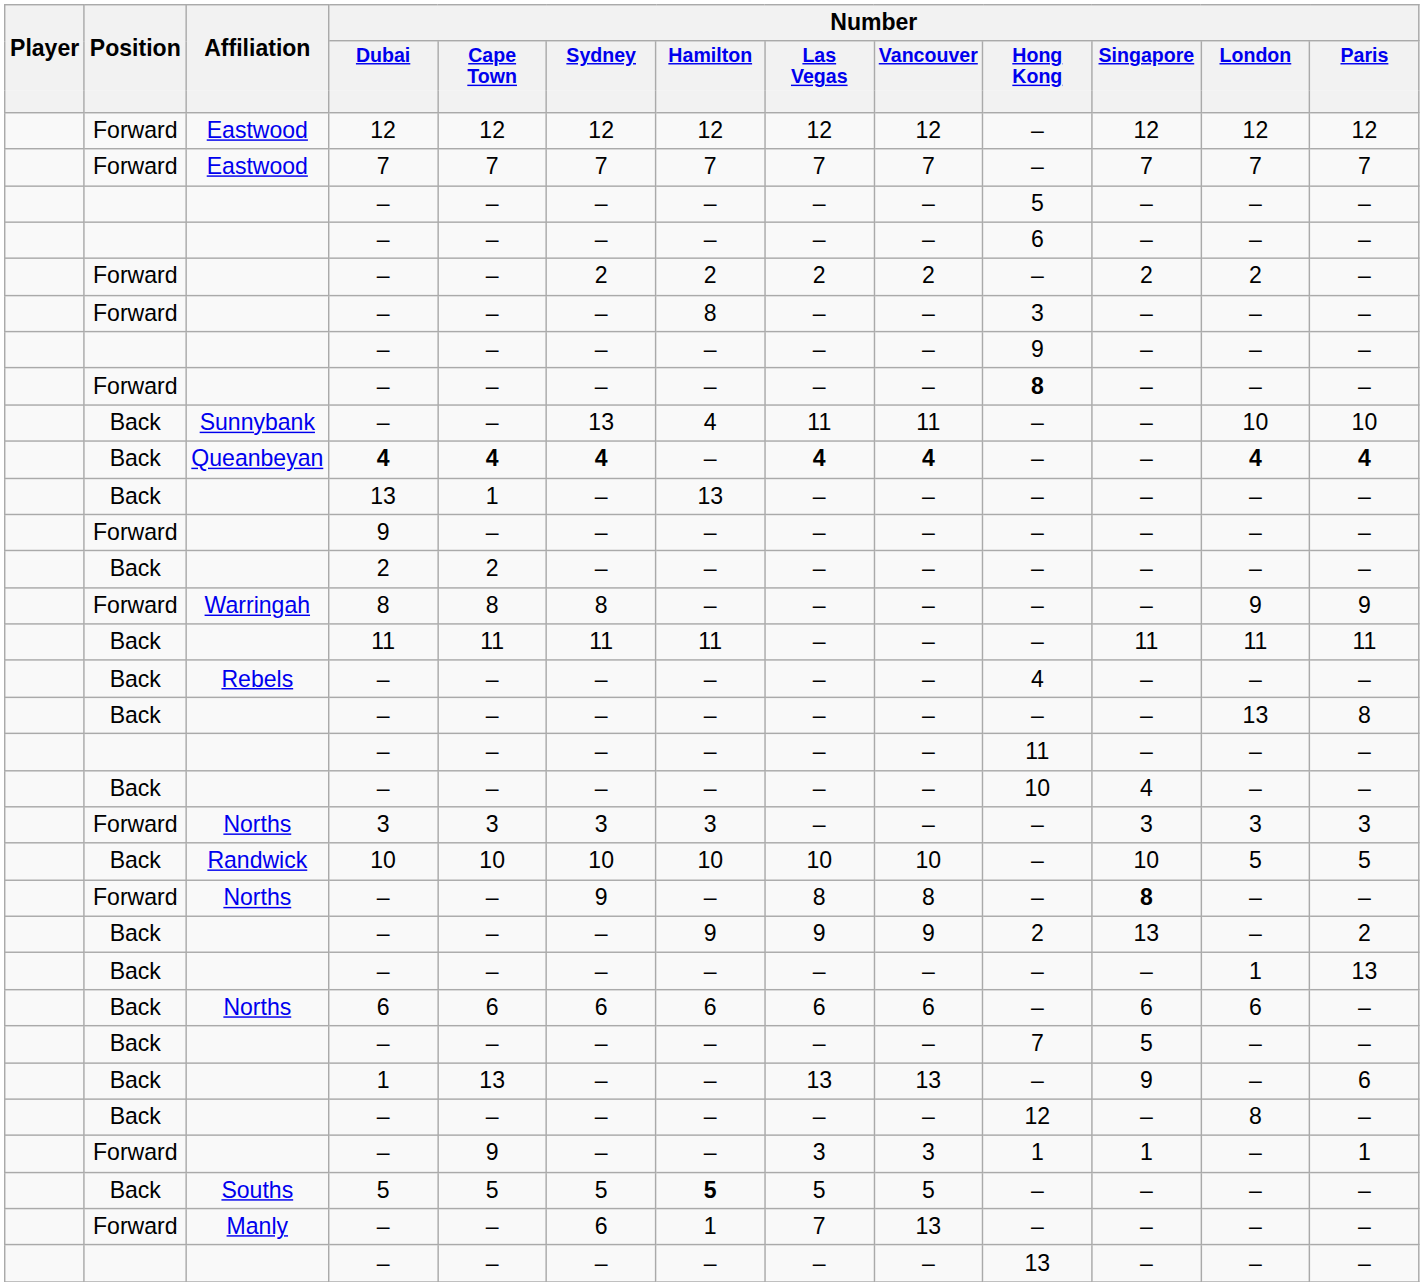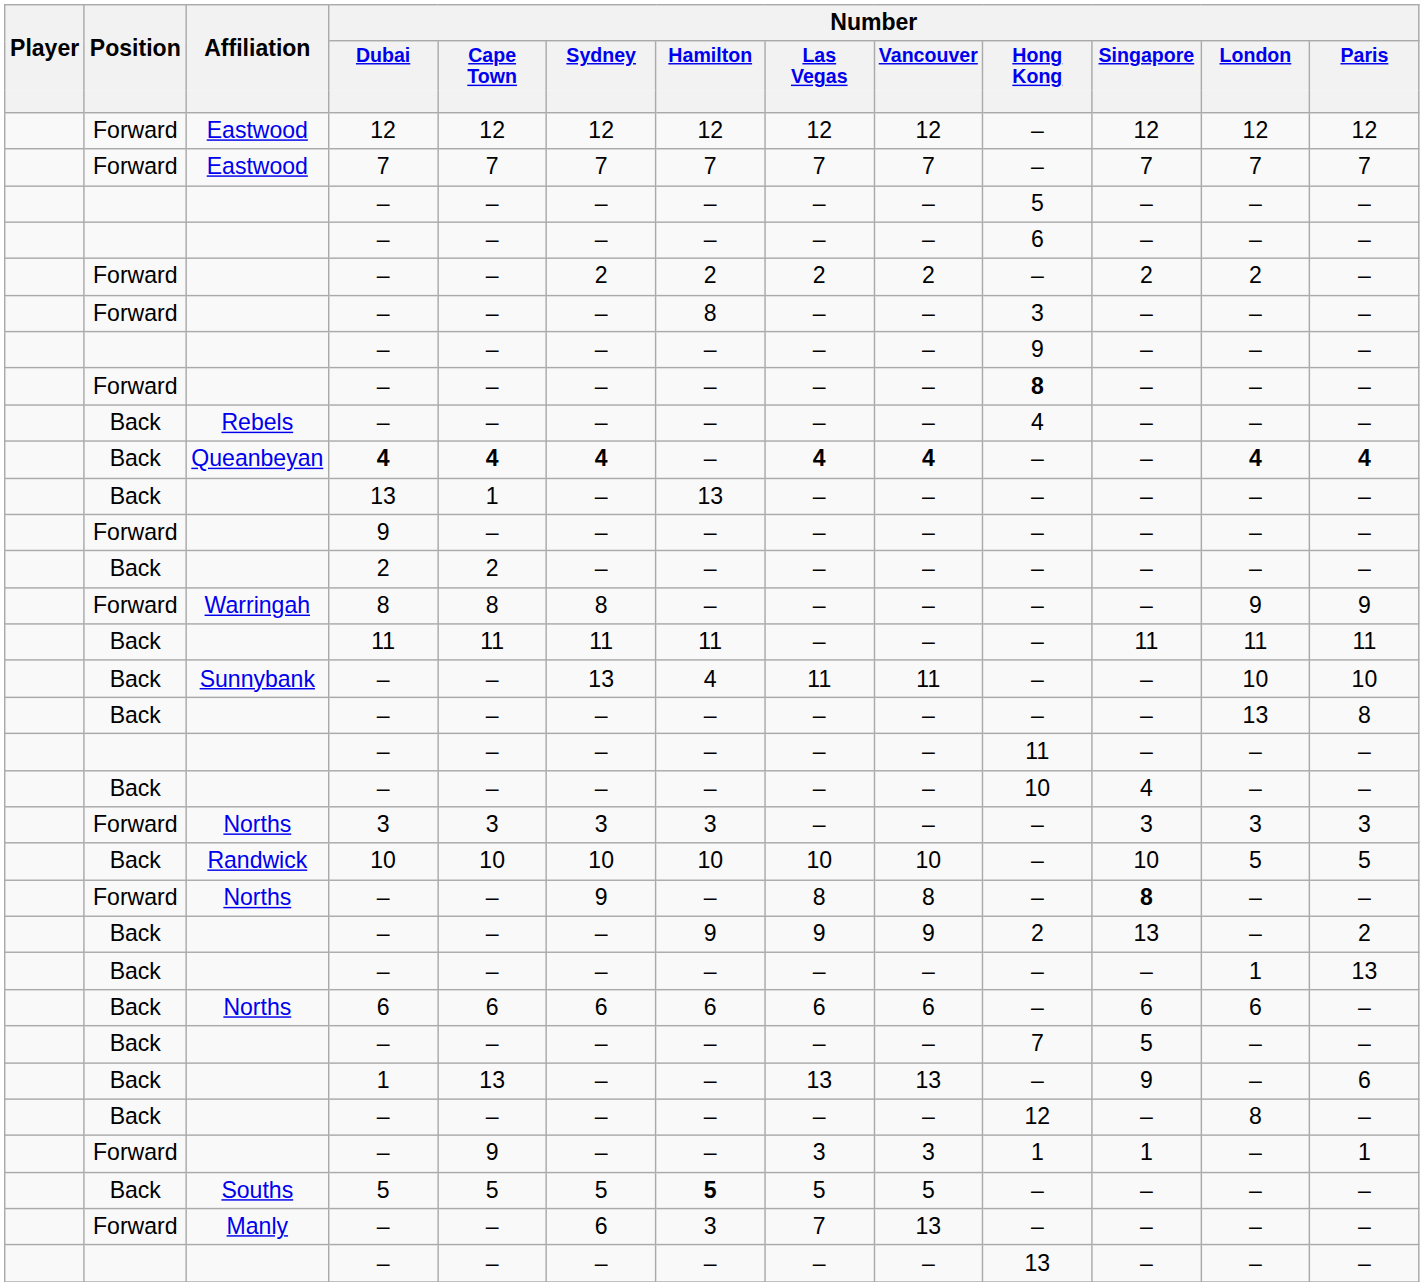rows swapped: Rebels / – <-> Sunnybank / –
Manly / – | Number / Hamilton: 1 -> 3
